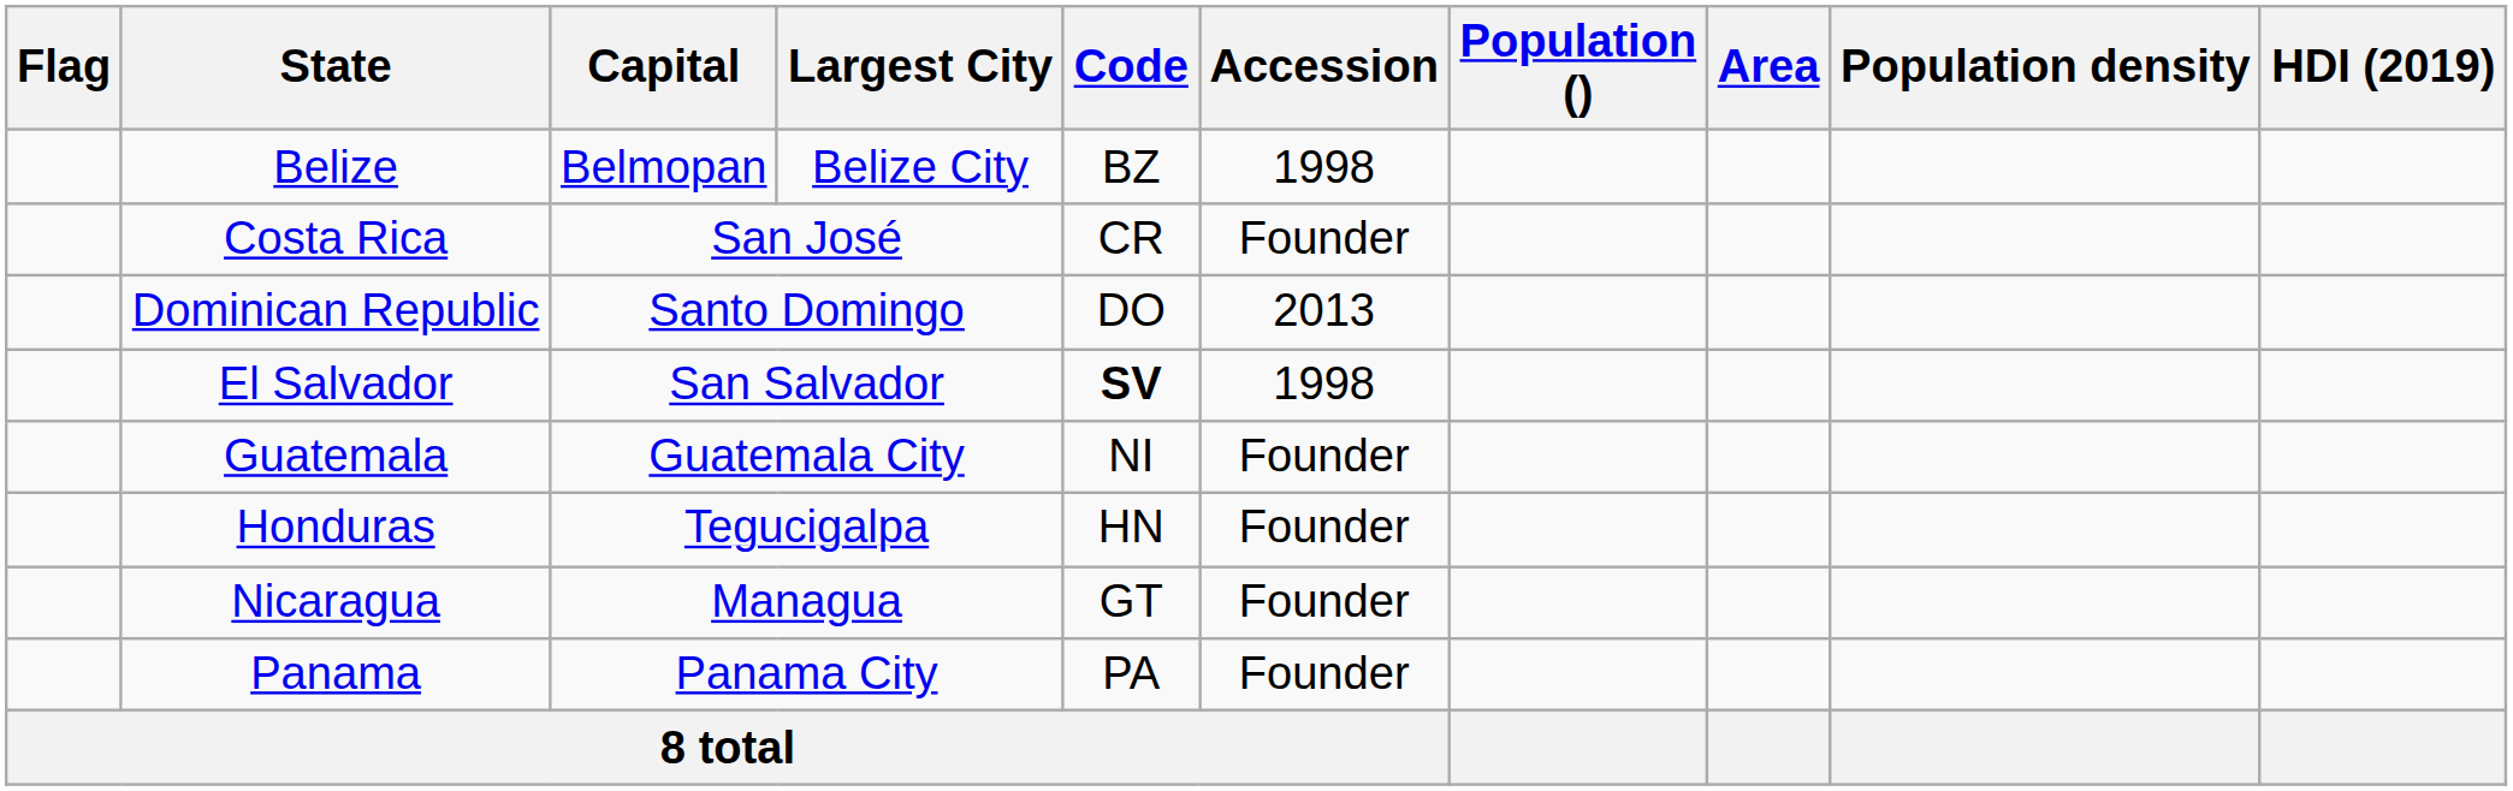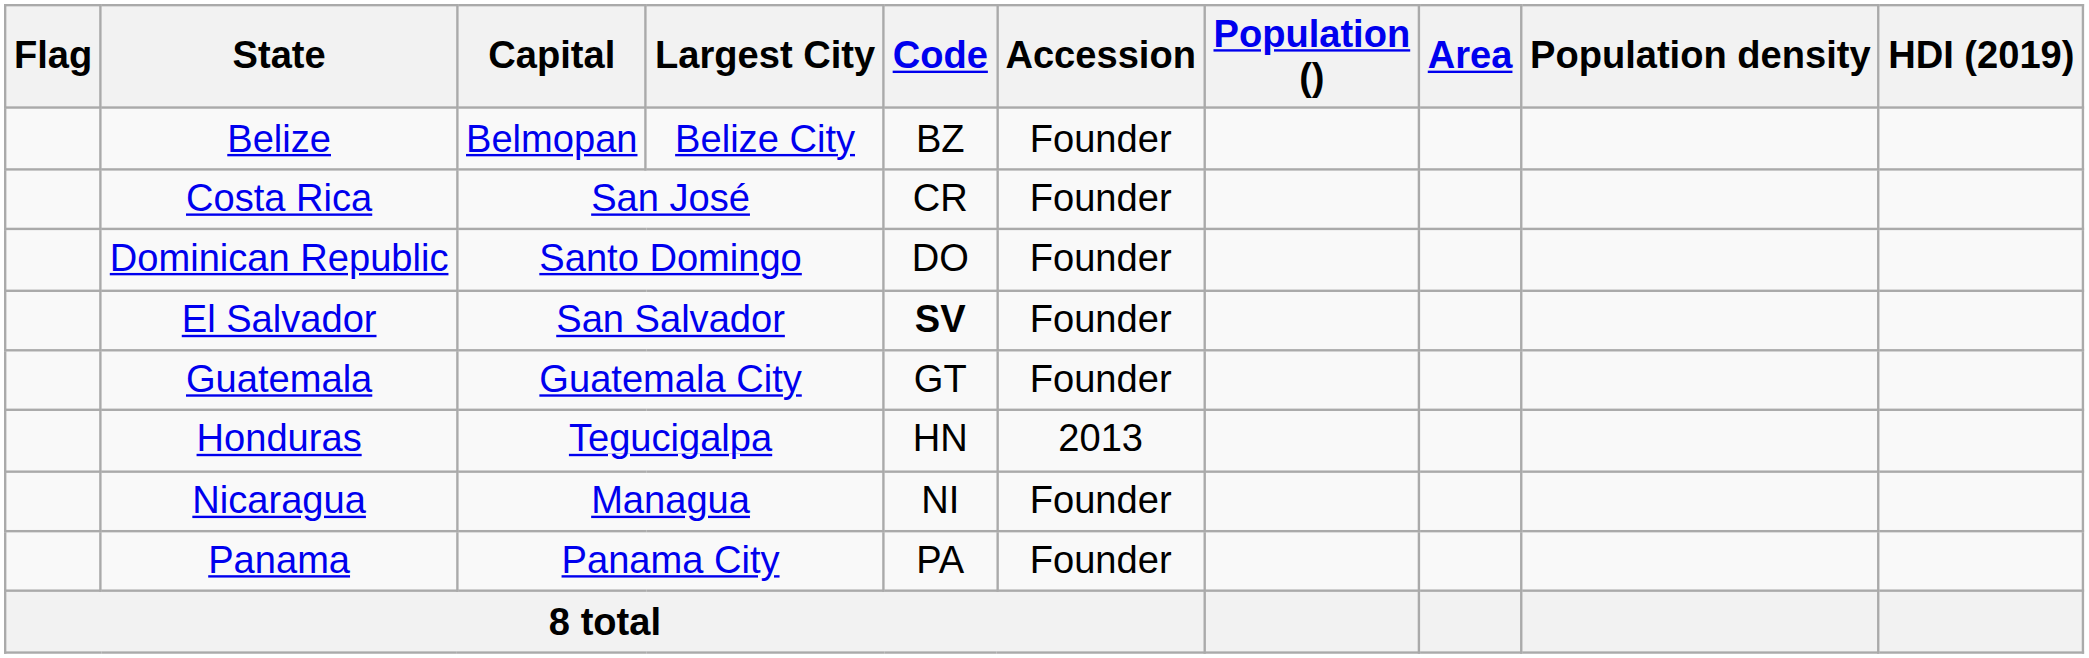Belize | Accession: 1998 -> Founder
Dominican Republic | Accession: 2013 -> Founder
El Salvador | Accession: 1998 -> Founder
Guatemala | Code: NI -> GT
Honduras | Accession: Founder -> 2013
Nicaragua | Code: GT -> NI
